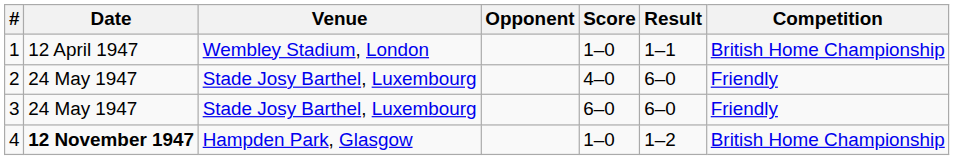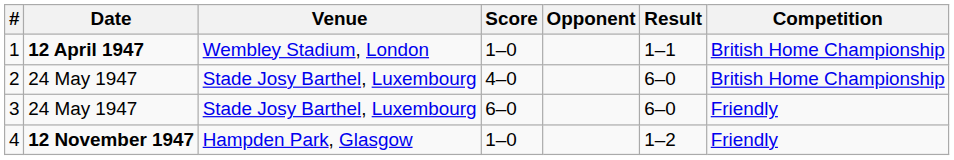columns swapped: Opponent <-> Score
1 | Date: normal -> bold
2 | Competition: Friendly -> British Home Championship
4 | Competition: British Home Championship -> Friendly
